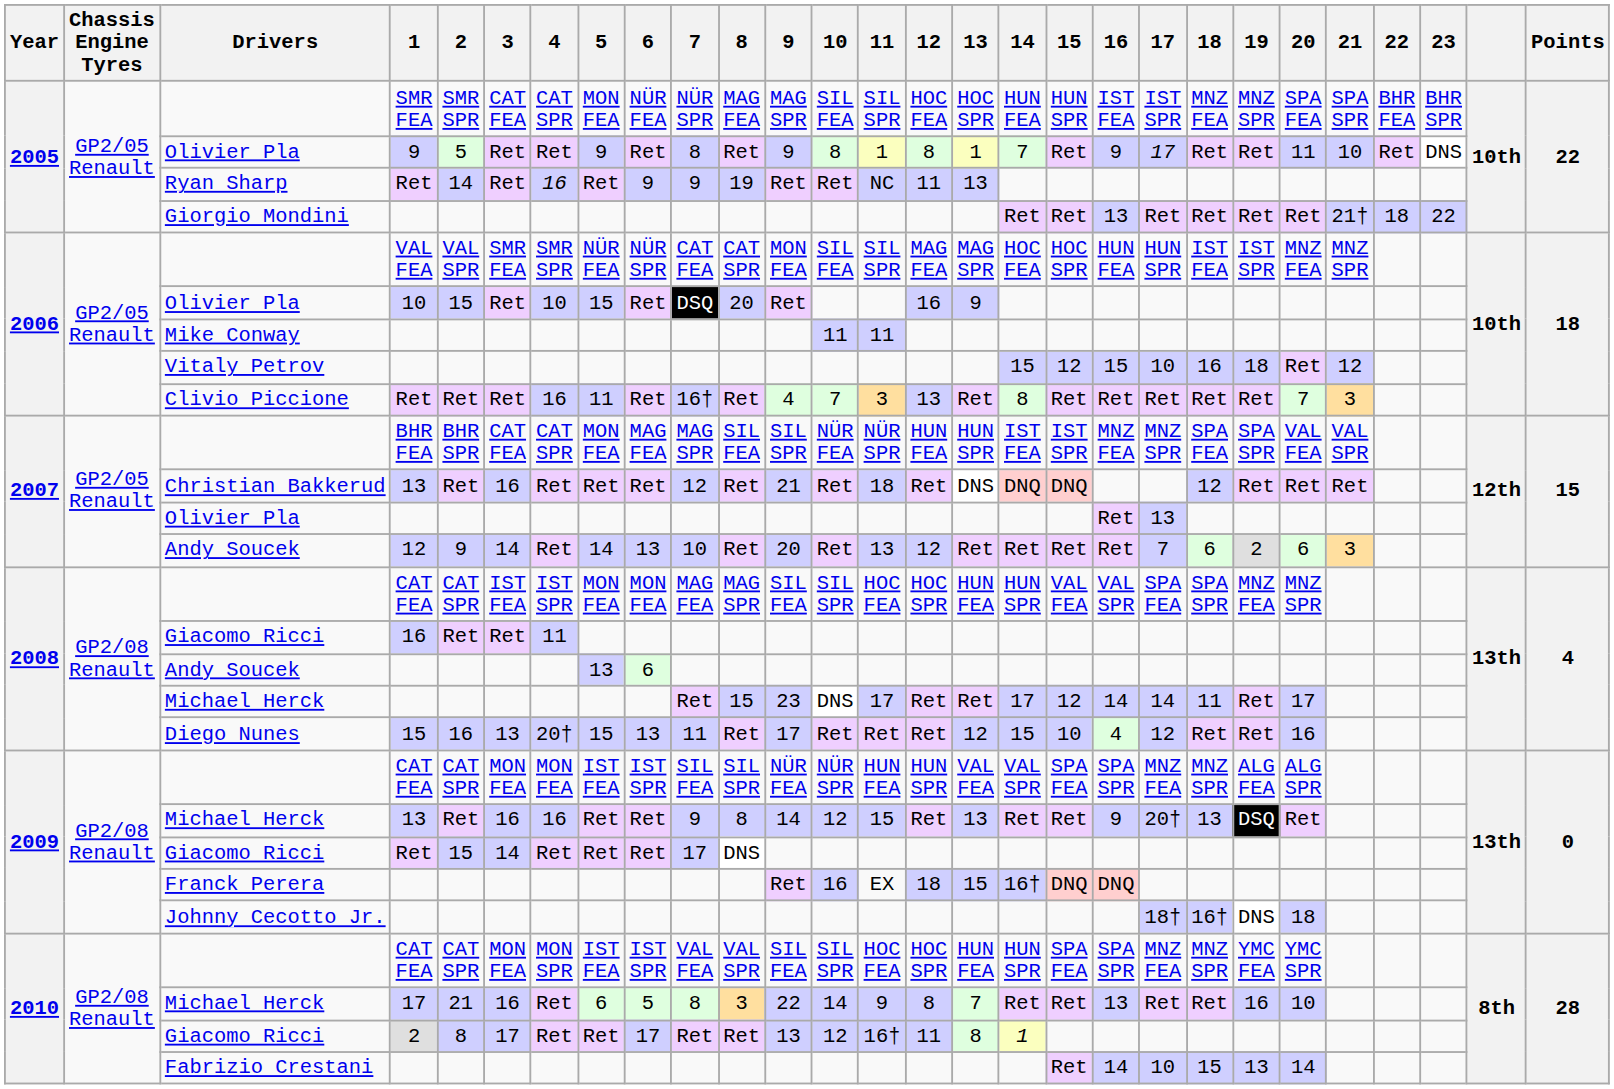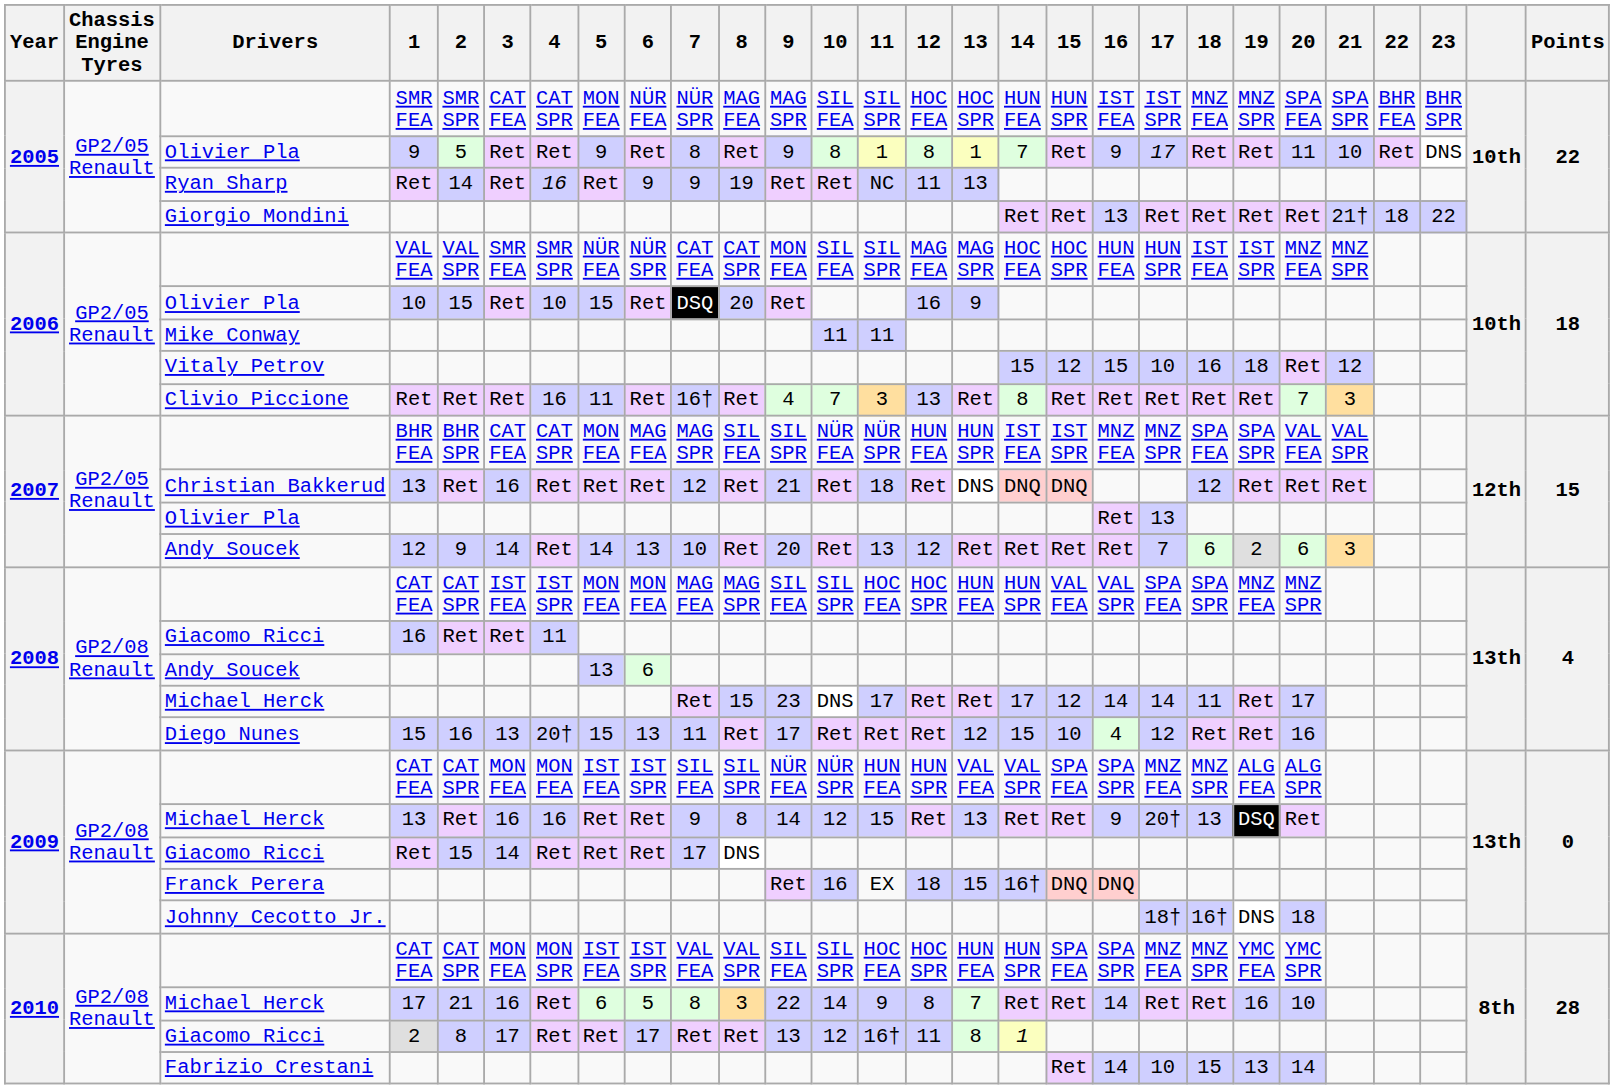2010 / Michael Herck | 16: 13 -> 14
